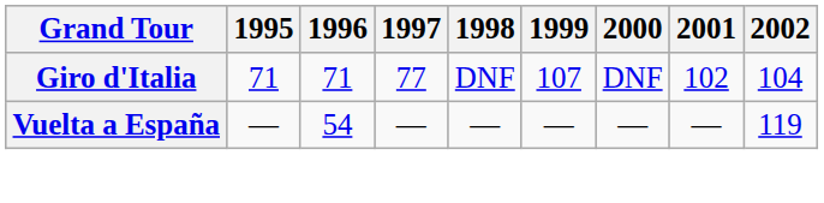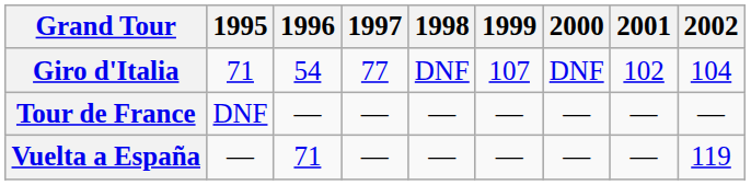Giro d'Italia | 1996: 71 -> 54
+ row: Tour de France | DNF | — | — | — | — | — | — | —
Vuelta a España | 1996: 54 -> 71
